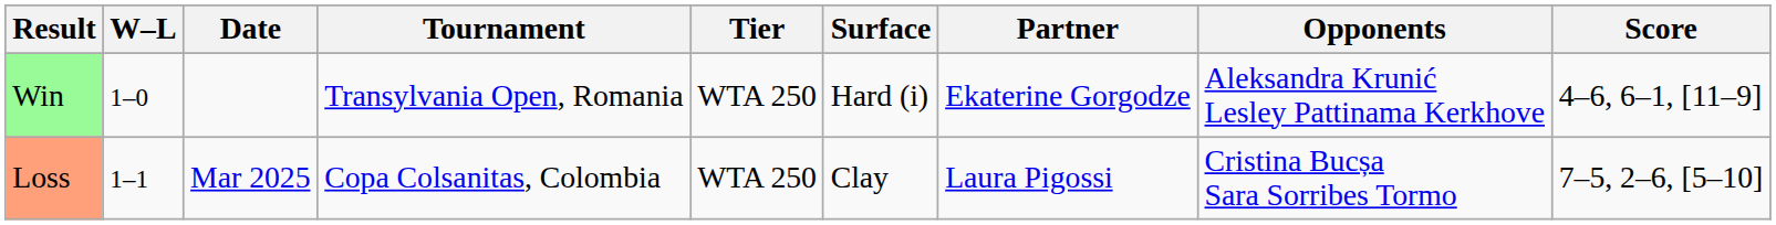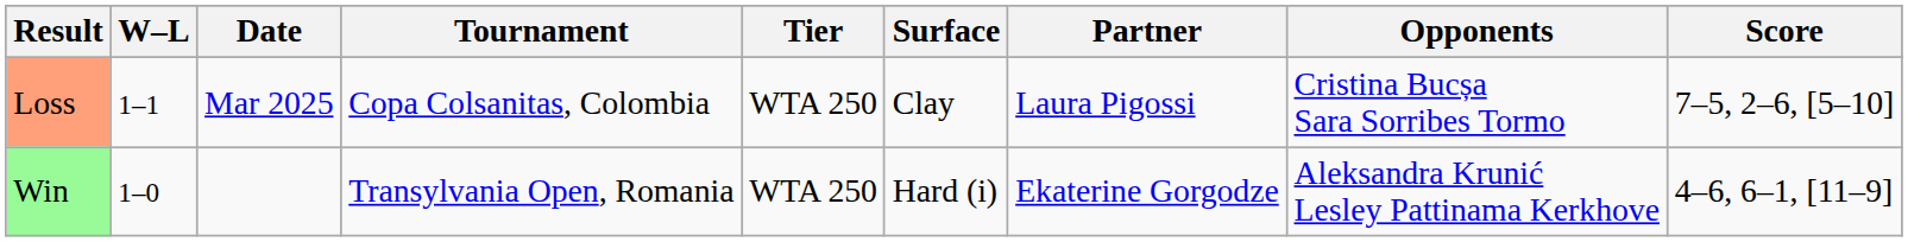rows swapped: Win <-> Loss
